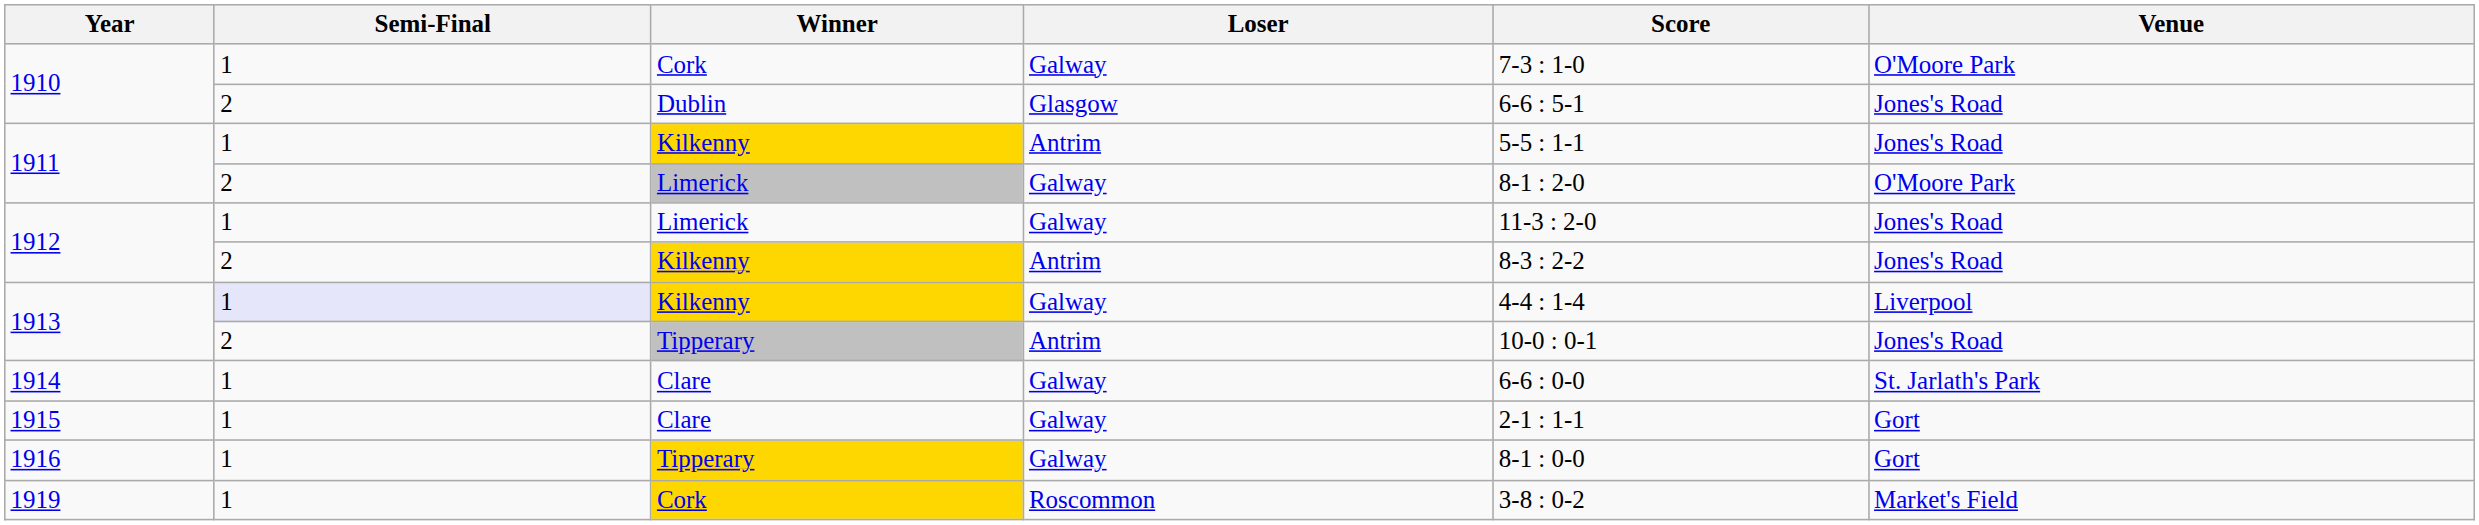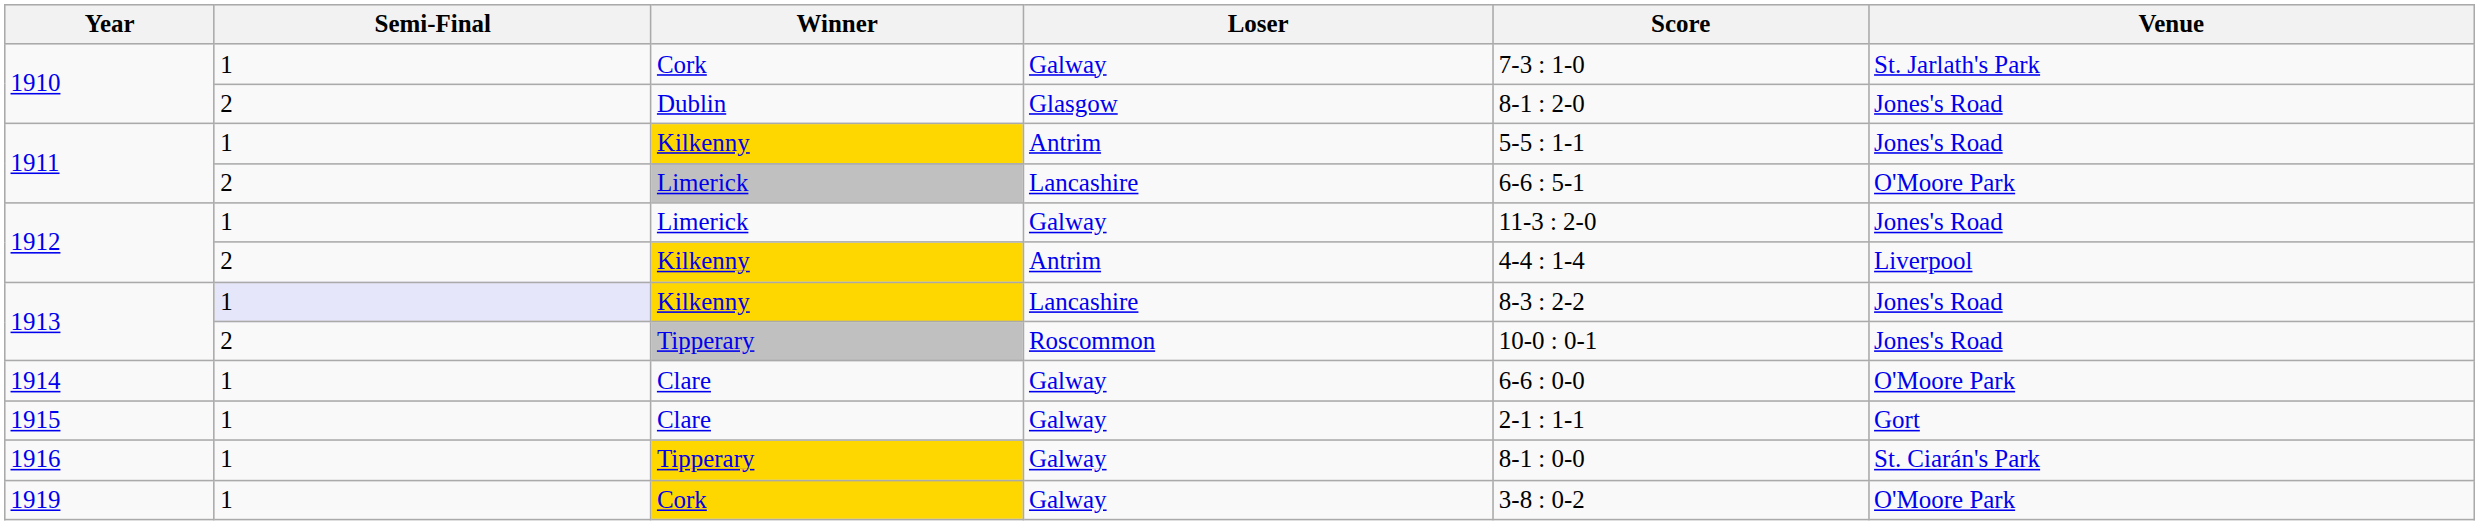1910 / Cork | Venue: O'Moore Park -> St. Jarlath's Park
1910 / Dublin | Score: 6-6 : 5-1 -> 8-1 : 2-0
1911 / Limerick | Loser: Galway -> Lancashire
1911 / Limerick | Score: 8-1 : 2-0 -> 6-6 : 5-1
1912 / Kilkenny | Score: 8-3 : 2-2 -> 4-4 : 1-4
1912 / Kilkenny | Venue: Jones's Road -> Liverpool
1913 / Kilkenny | Loser: Galway -> Lancashire
1913 / Kilkenny | Score: 4-4 : 1-4 -> 8-3 : 2-2
1913 / Kilkenny | Venue: Liverpool -> Jones's Road
1913 / Tipperary | Loser: Antrim -> Roscommon
1914 | Venue: St. Jarlath's Park -> O'Moore Park
1916 | Venue: Gort -> St. Ciarán's Park
1919 | Loser: Roscommon -> Galway
1919 | Venue: Market's Field -> O'Moore Park
